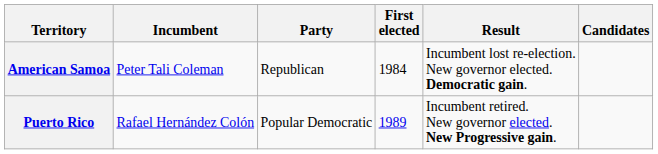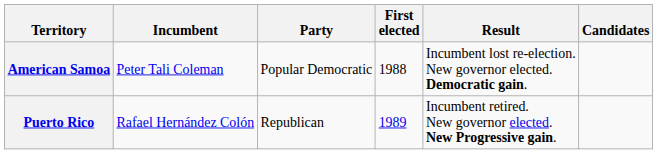American Samoa | Party: Republican -> Popular Democratic
American Samoa | First elected: 1984 -> 1988
Puerto Rico | Party: Popular Democratic -> Republican
